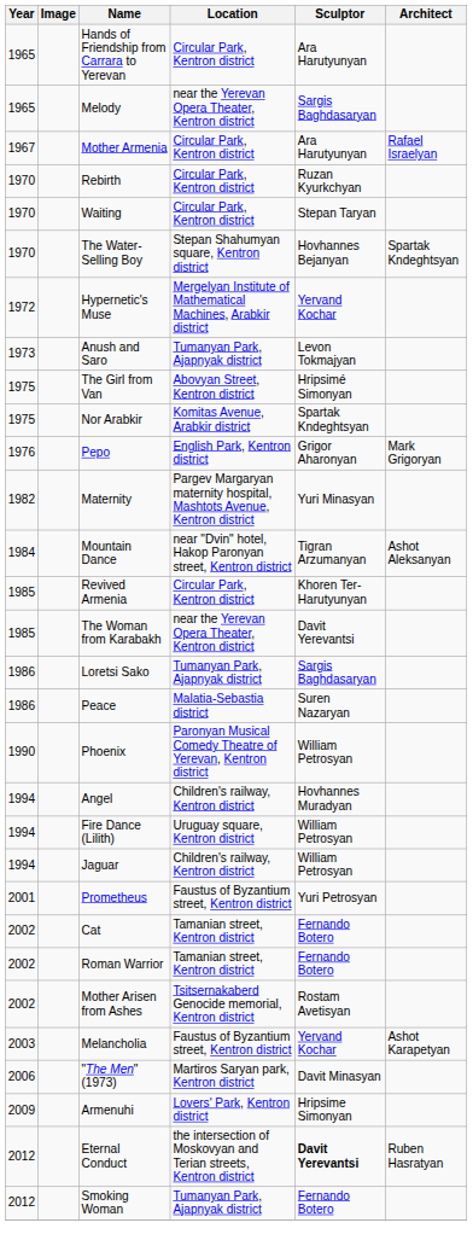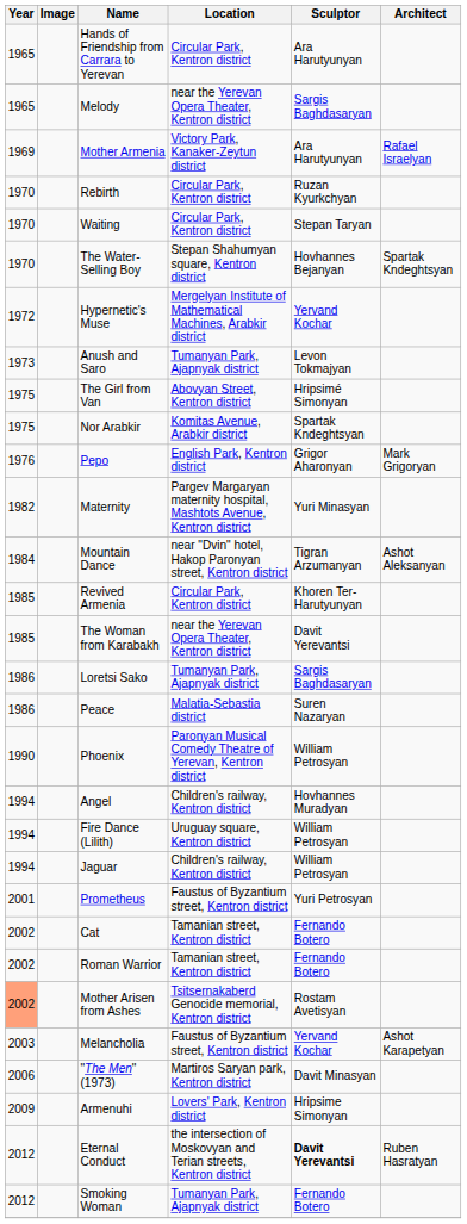Mother Armenia | Year: 1967 -> 1969
Mother Armenia | Location: Circular Park, Kentron district -> Victory Park, Kanaker-Zeytun district
Mother Arisen from Ashes | Year: no background -> lightsalmon background
